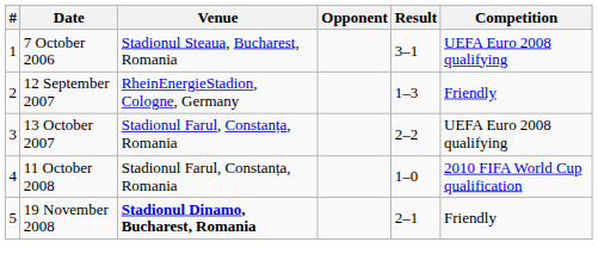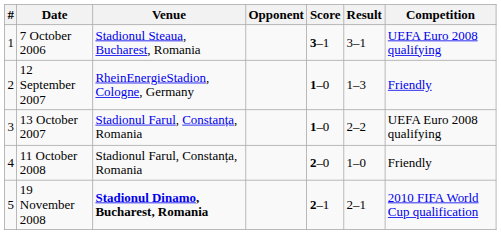+ column: Score | 3–1 | 1–0 | 1–0 | 2–0 | 2–1
11 October 2008 | Competition: 2010 FIFA World Cup qualification -> Friendly
19 November 2008 | Competition: Friendly -> 2010 FIFA World Cup qualification
